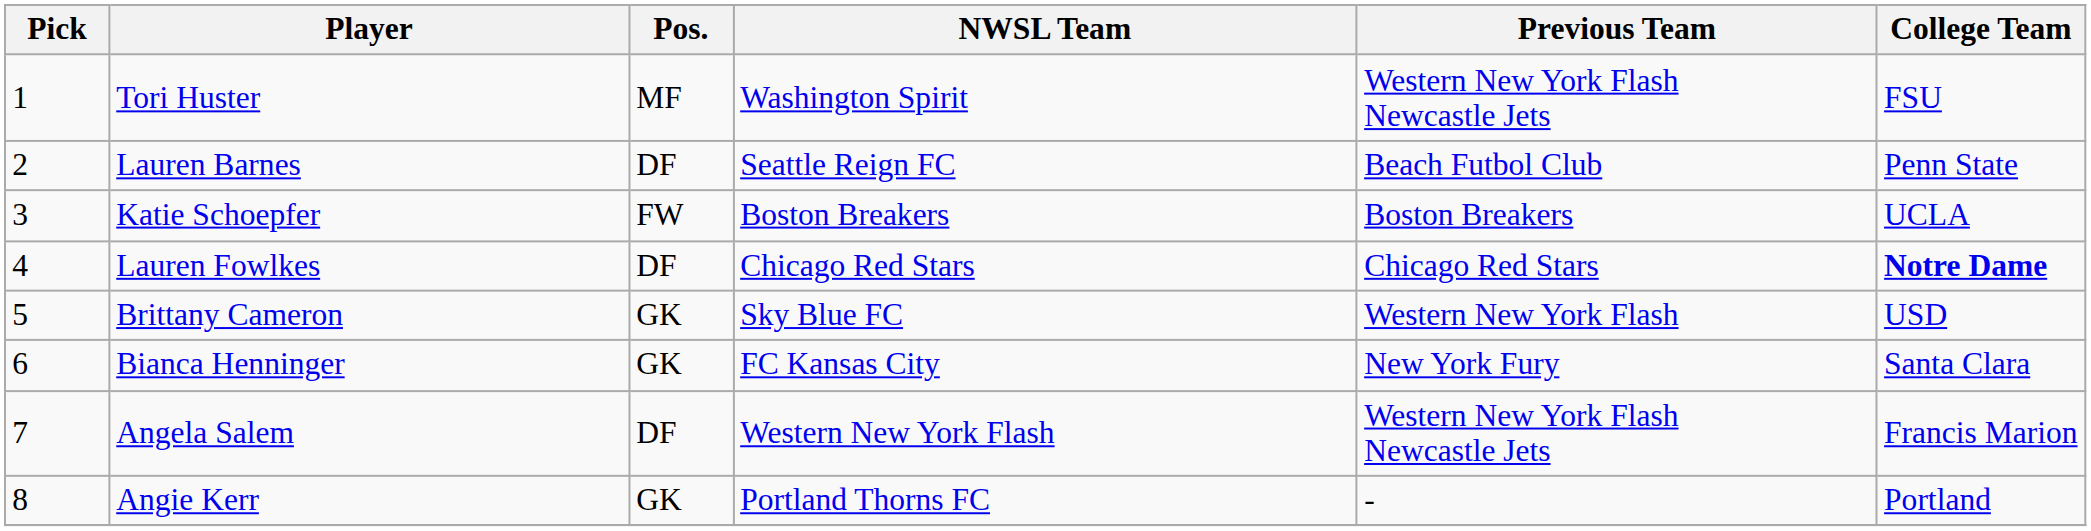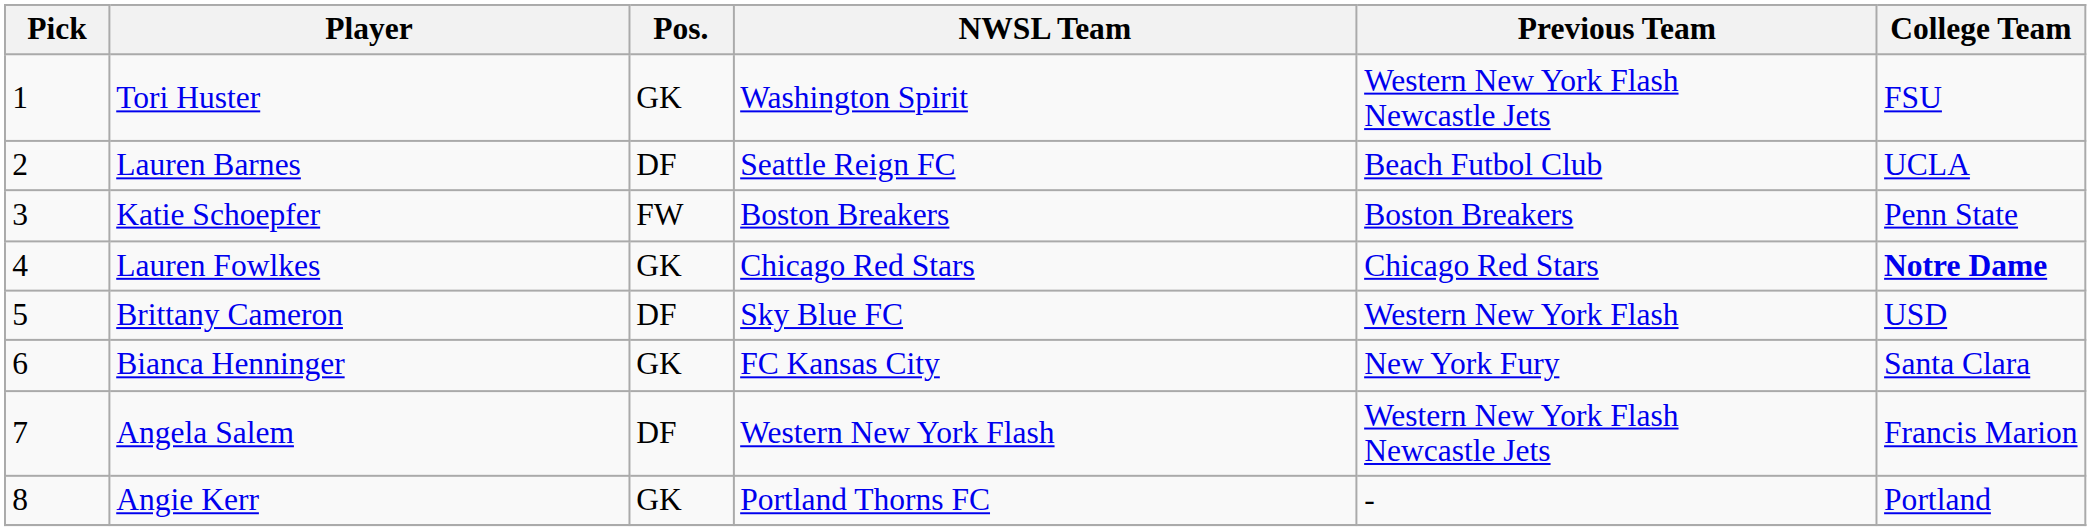Tori Huster | Pos.: MF -> GK
Lauren Barnes | College Team: Penn State -> UCLA
Katie Schoepfer | College Team: UCLA -> Penn State
Lauren Fowlkes | Pos.: DF -> GK
Brittany Cameron | Pos.: GK -> DF
